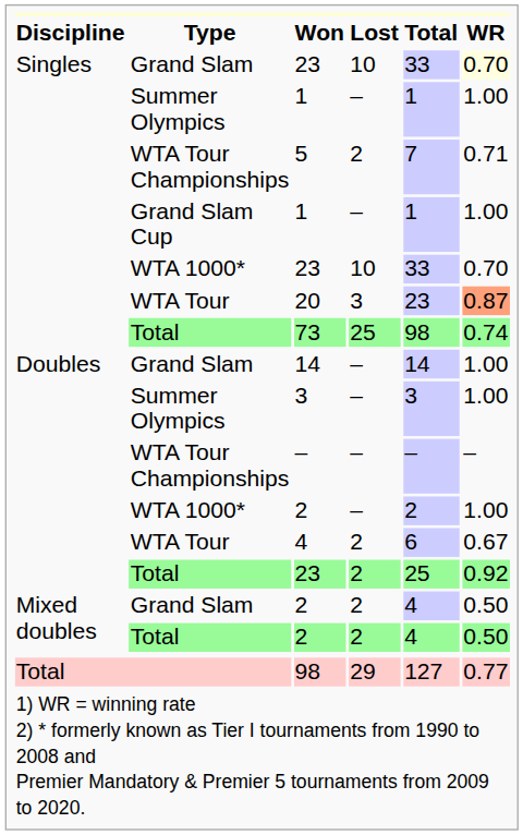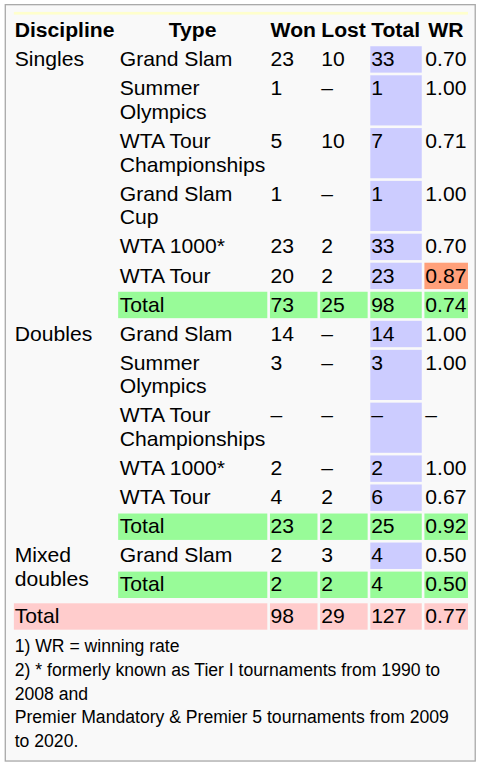Grand Slam / 23 | WR: lightyellow background -> no background
5 | Lost: 2 -> 10
WTA 1000* / 23 | Lost: 10 -> 2
20 | Lost: 3 -> 2
Grand Slam / 2 | Lost: 2 -> 3
